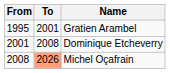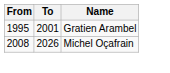- row: 2001 | 2008 | Dominique Etcheverry
Michel Oçafrain | To: lightsalmon background -> no background
